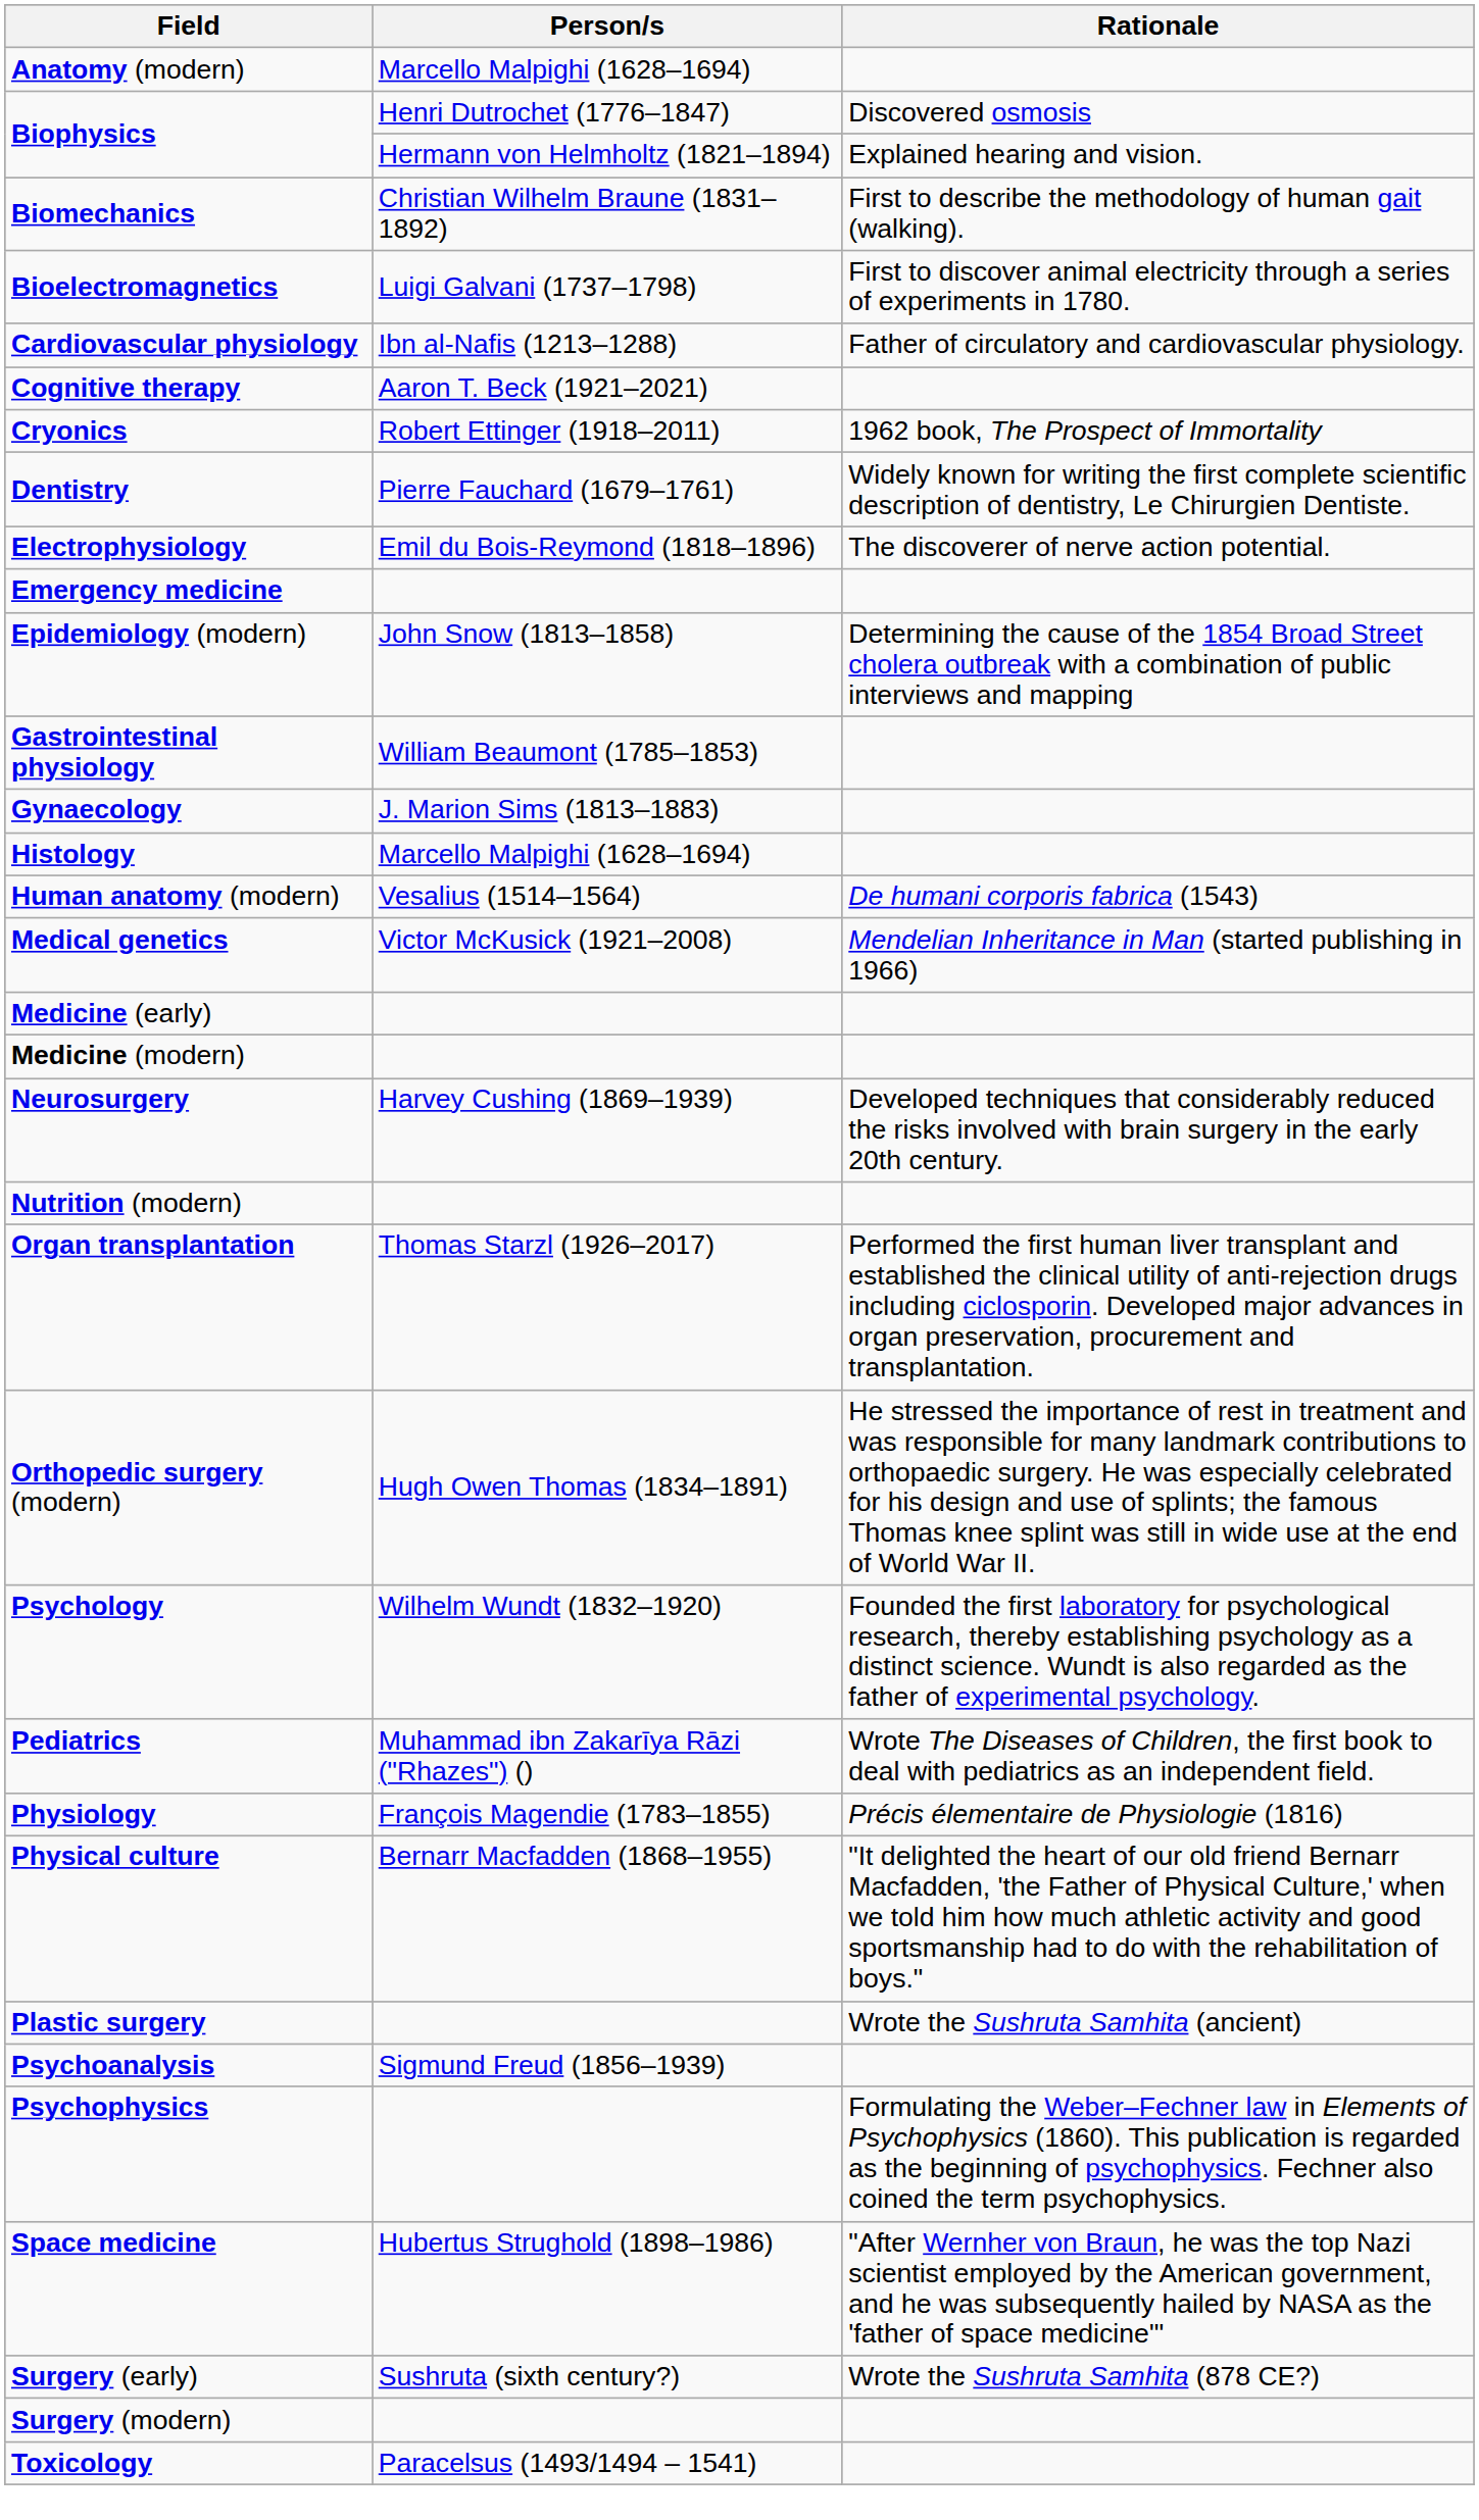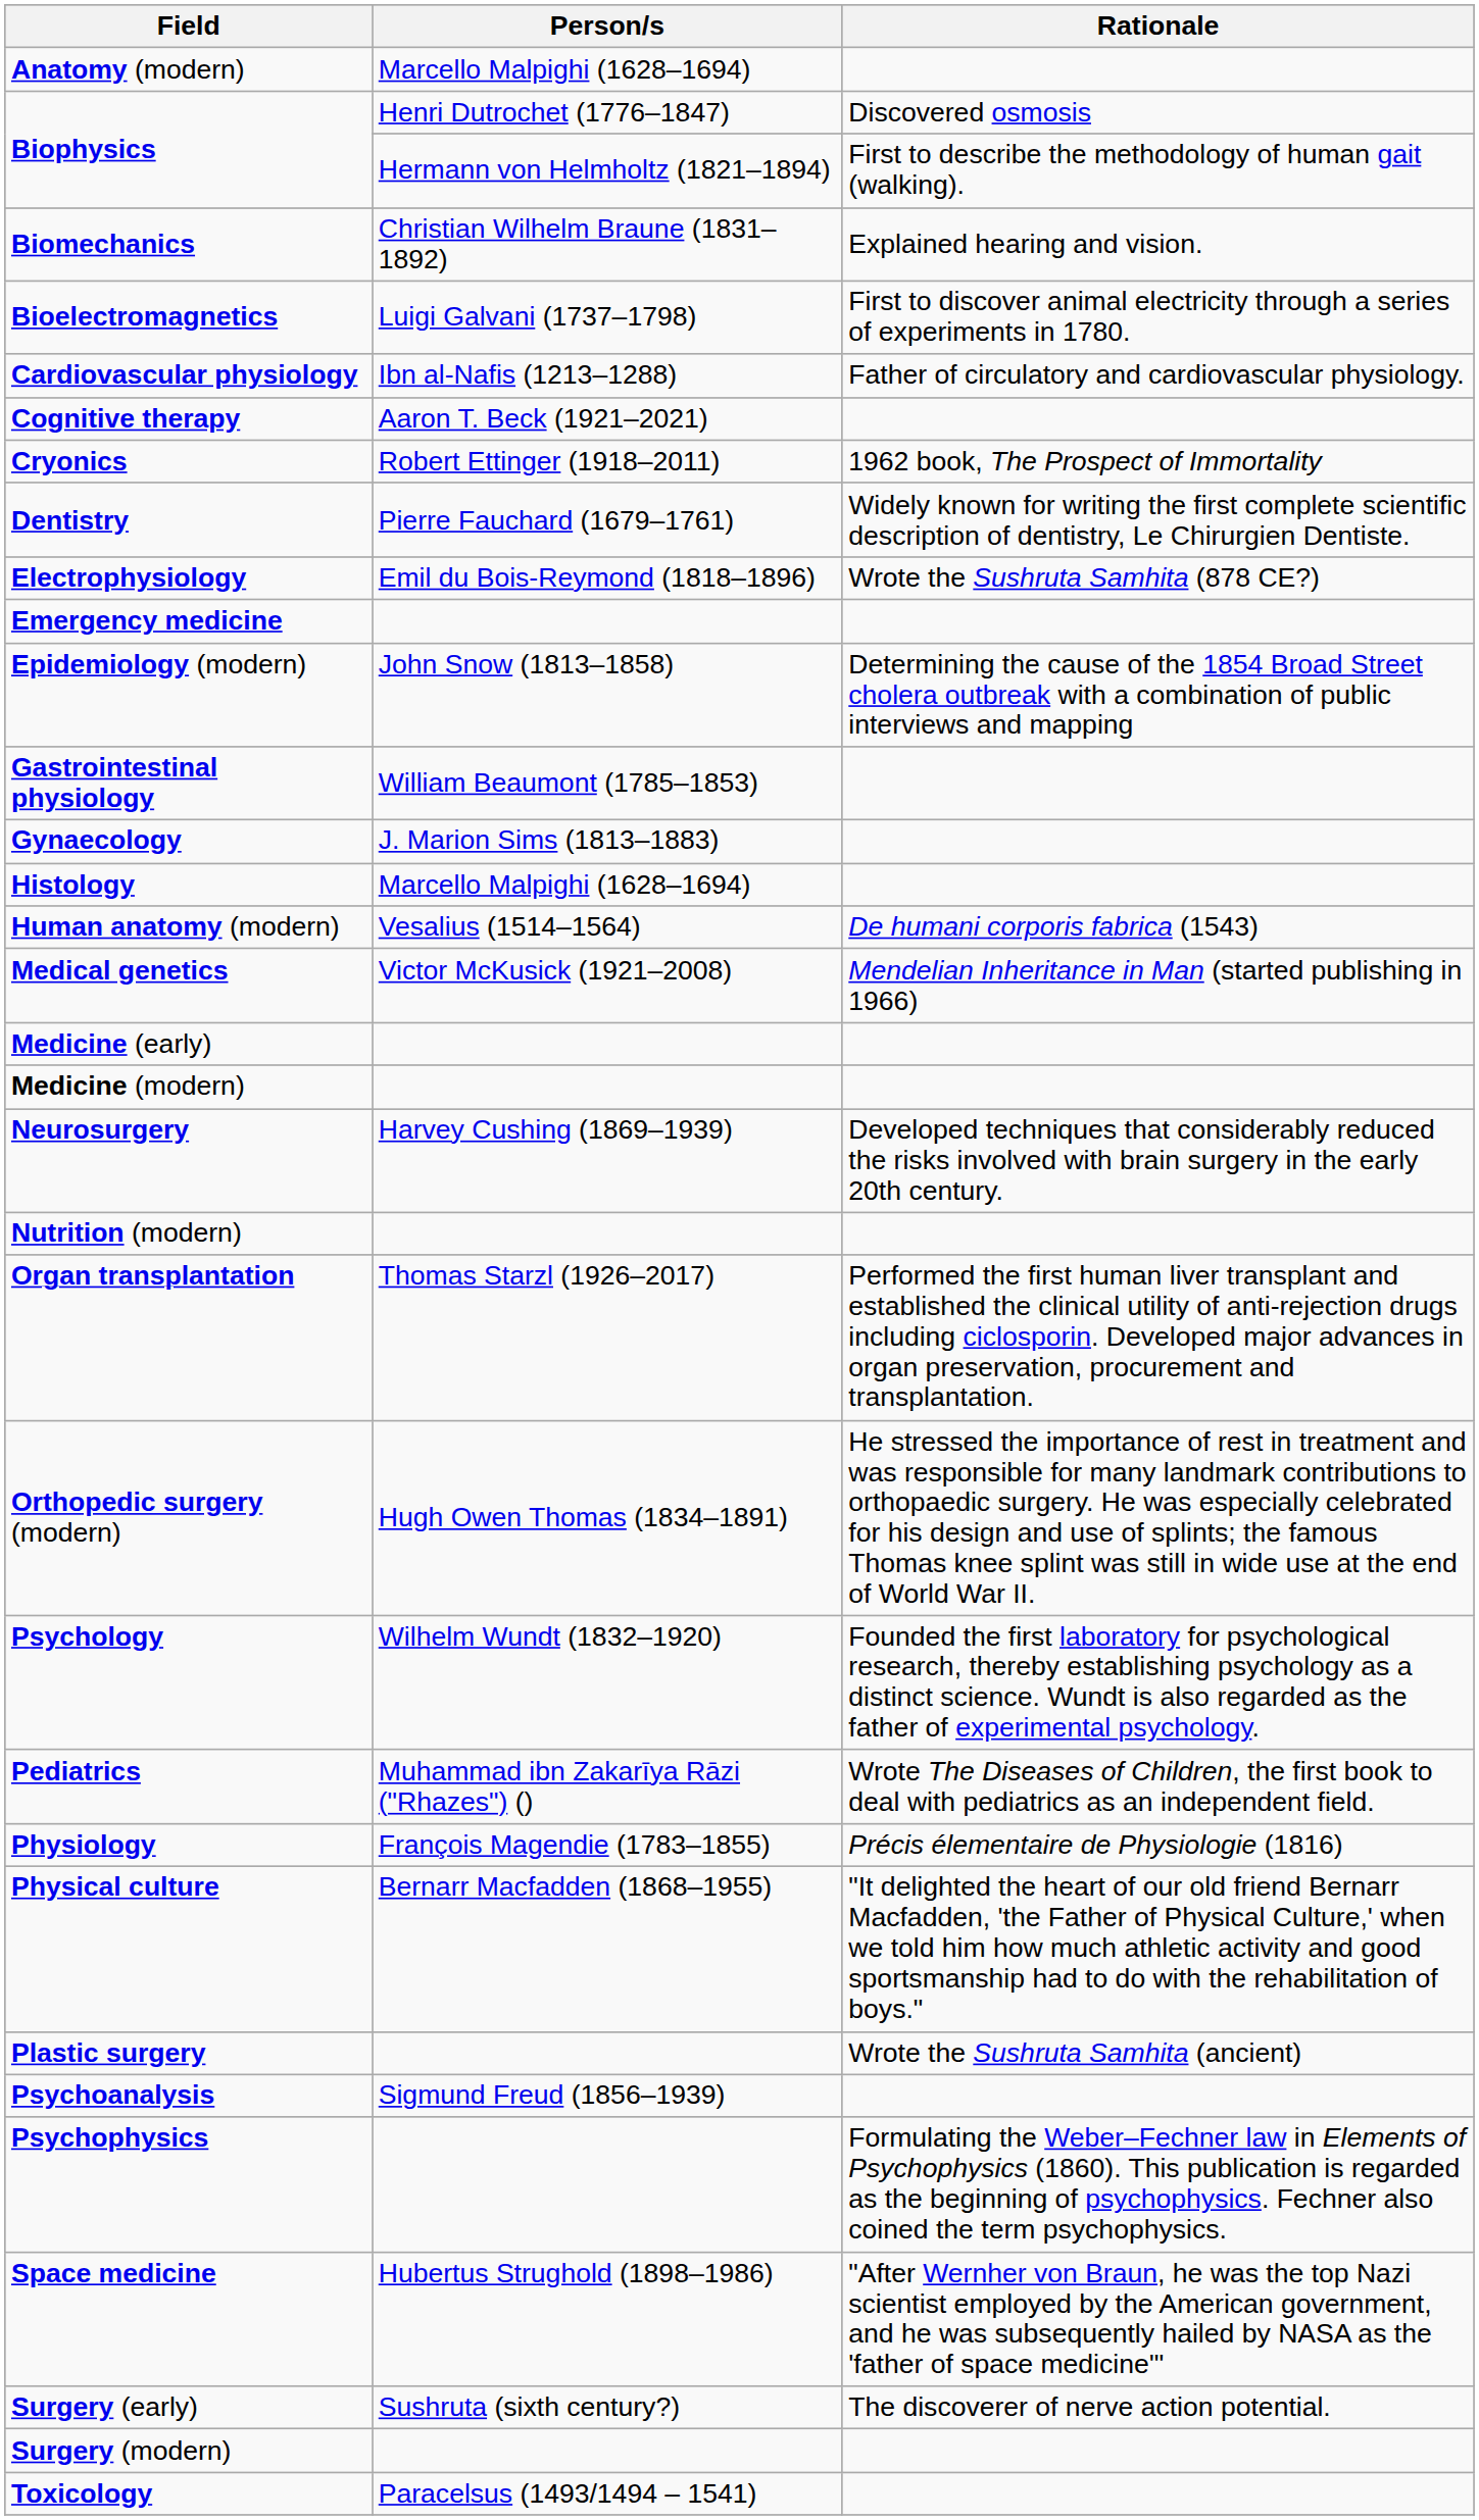Biophysics / Hermann von Helmholtz (1821–1894) | Rationale: Explained hearing and vision. -> First to describe the methodology of human gait (walking).
Biomechanics | Rationale: First to describe the methodology of human gait (walking). -> Explained hearing and vision.
Electrophysiology | Rationale: The discoverer of nerve action potential. -> Wrote the Sushruta Samhita (878 CE?)
Surgery (early) | Rationale: Wrote the Sushruta Samhita (878 CE?) -> The discoverer of nerve action potential.
